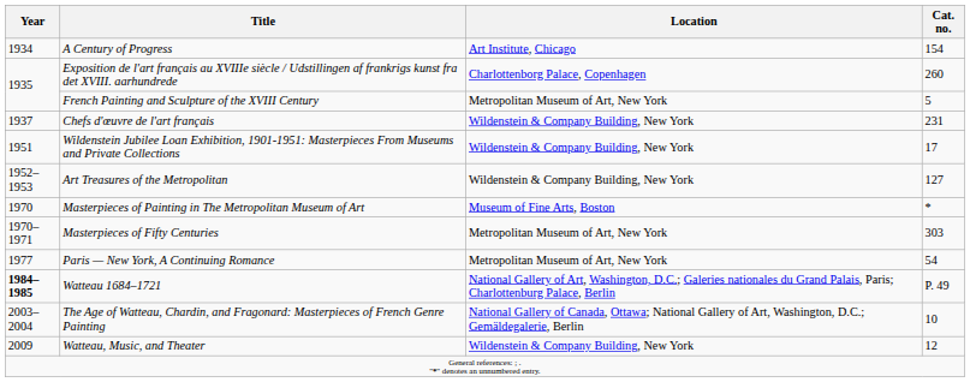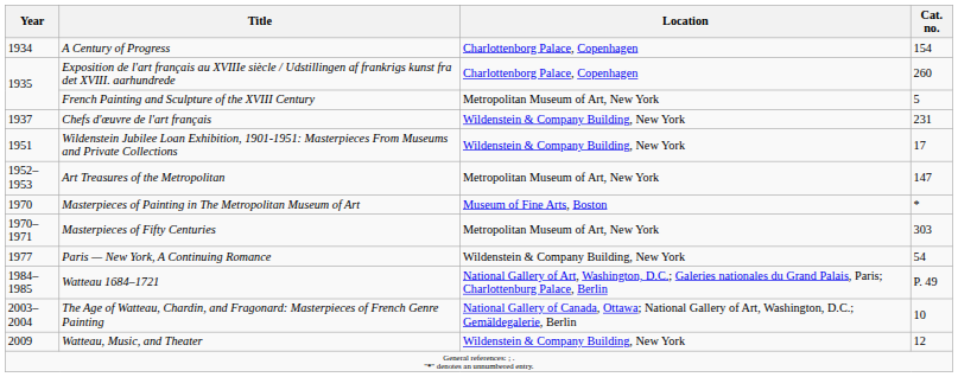A Century of Progress | Location: Art Institute, Chicago -> Charlottenborg Palace, Copenhagen
Art Treasures of the Metropolitan | Location: Wildenstein & Company Building, New York -> Metropolitan Museum of Art, New York
Art Treasures of the Metropolitan | Cat. no.: 127 -> 147
Paris — New York, A Continuing Romance | Location: Metropolitan Museum of Art, New York -> Wildenstein & Company Building, New York
Watteau 1684–1721 | Year: bold -> normal
